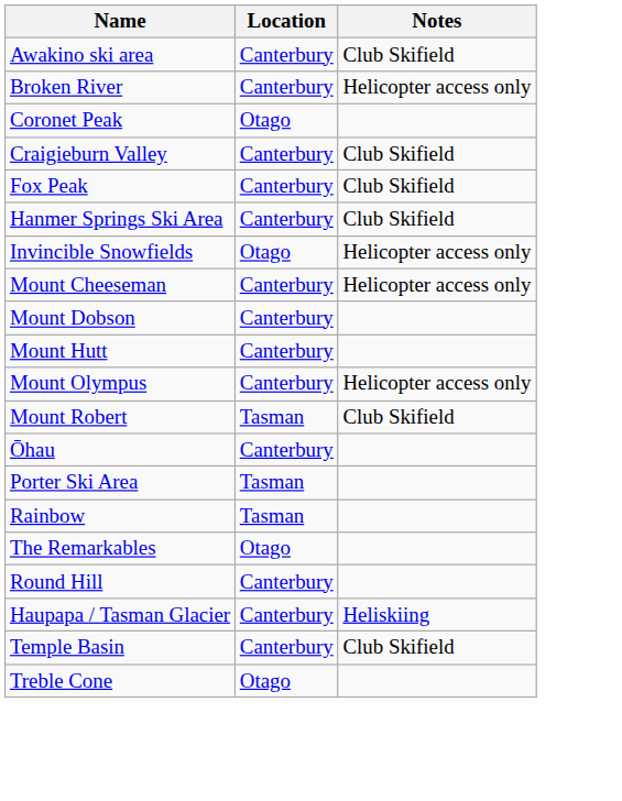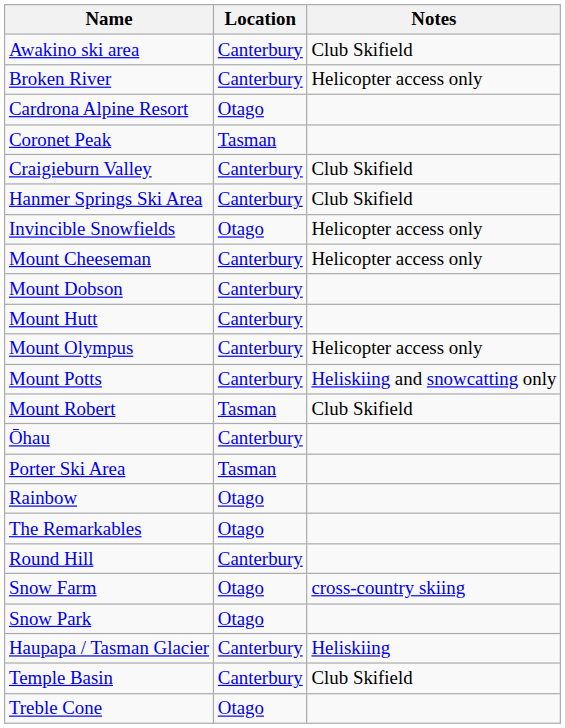+ row: Cardrona Alpine Resort | Otago
Coronet Peak | Location: Otago -> Tasman
- row: Fox Peak | Canterbury | Club Skifield
+ row: Mount Potts | Canterbury | Heliskiing and snowcatting only
Rainbow | Location: Tasman -> Otago
+ row: Snow Farm | Otago | cross-country skiing
+ row: Snow Park | Otago
